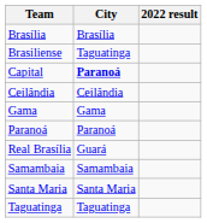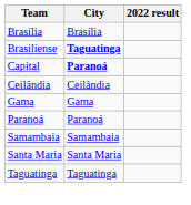Brasiliense | City: normal -> bold
- row: Real Brasília | Guará
